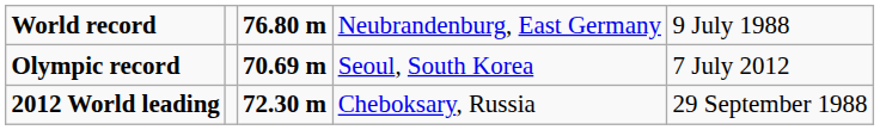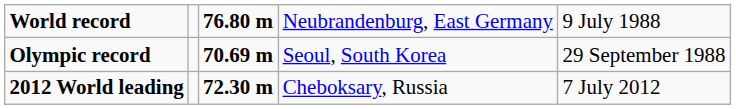Olympic record | column 5: 7 July 2012 -> 29 September 1988
2012 World leading | column 5: 29 September 1988 -> 7 July 2012
